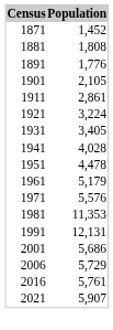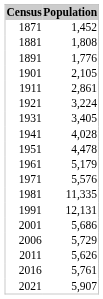1981 | Population: 11,353 -> 11,335
+ row: 2011 | 5,626
